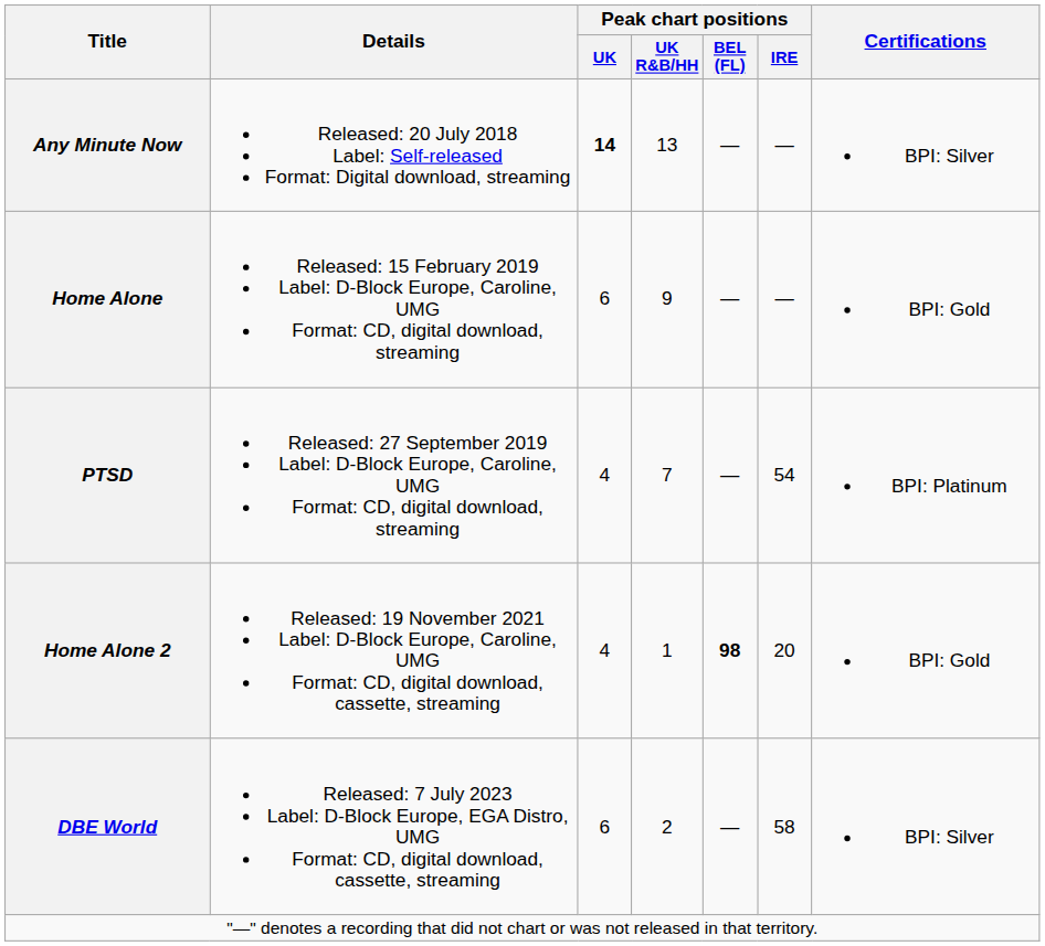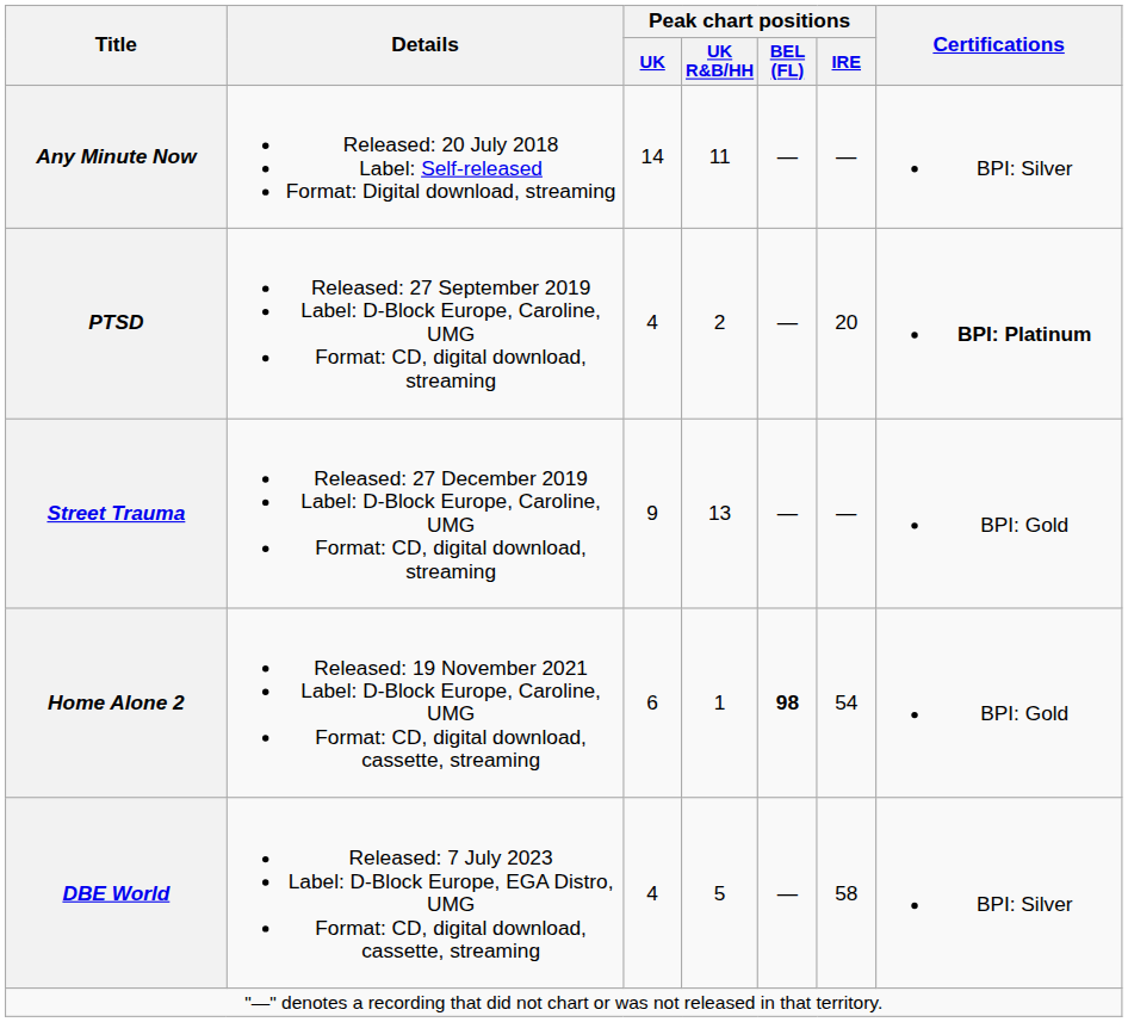Any Minute Now | Peak chart positions / UK: bold -> normal
Any Minute Now | Peak chart positions / UK R&B/HH: 13 -> 11
- row: Home Alone | Released: 15 February 2019 Label: D-Block Europe, Caroline, UMG Format: CD, digital download, streaming | 6 | 9 | — | — | BPI: Gold
PTSD | Peak chart positions / UK R&B/HH: 7 -> 2
PTSD | Peak chart positions / IRE: 54 -> 20
PTSD | Certifications: normal -> bold
+ row: Street Trauma | Released: 27 December 2019 Label: D-Block Europe, Caroline, UMG Format: CD, digital download, streaming | 9 | 13 | — | — | BPI: Gold
Home Alone 2 | Peak chart positions / UK: 4 -> 6
Home Alone 2 | Peak chart positions / IRE: 20 -> 54
DBE World | Peak chart positions / UK: 6 -> 4
DBE World | Peak chart positions / UK R&B/HH: 2 -> 5
